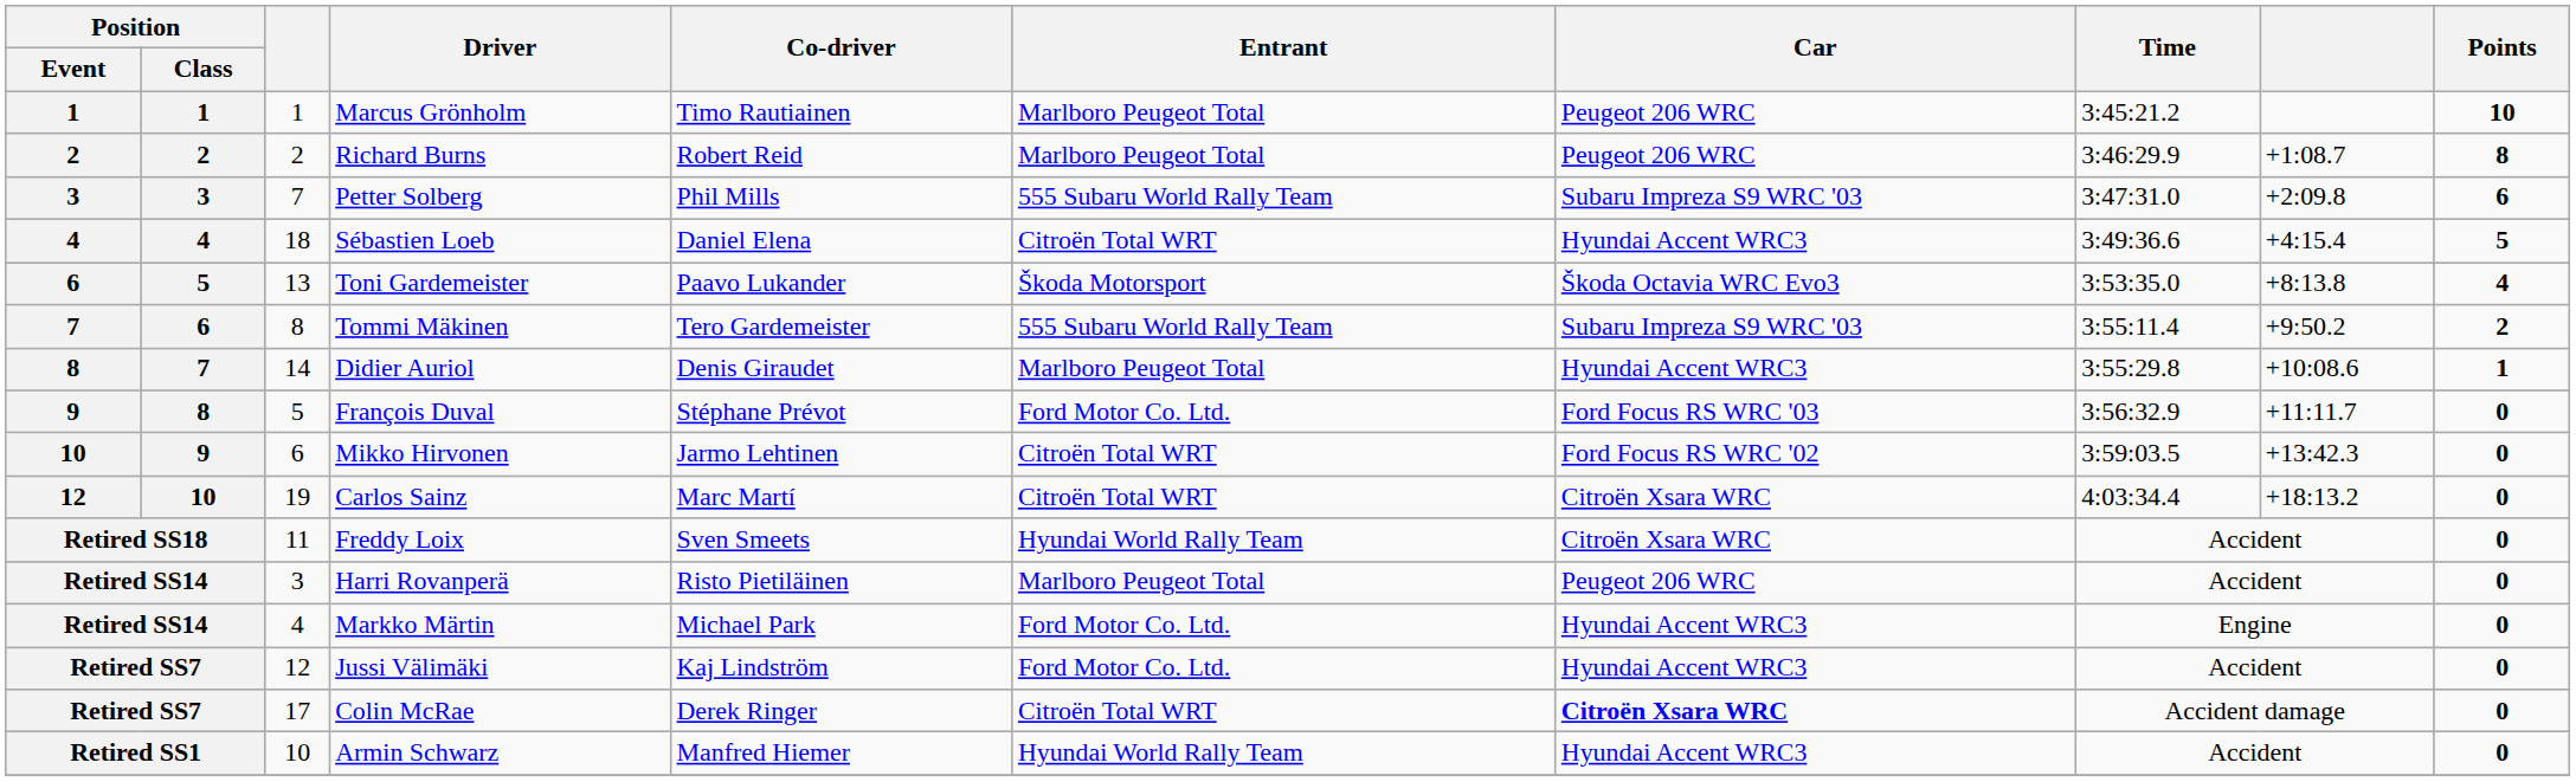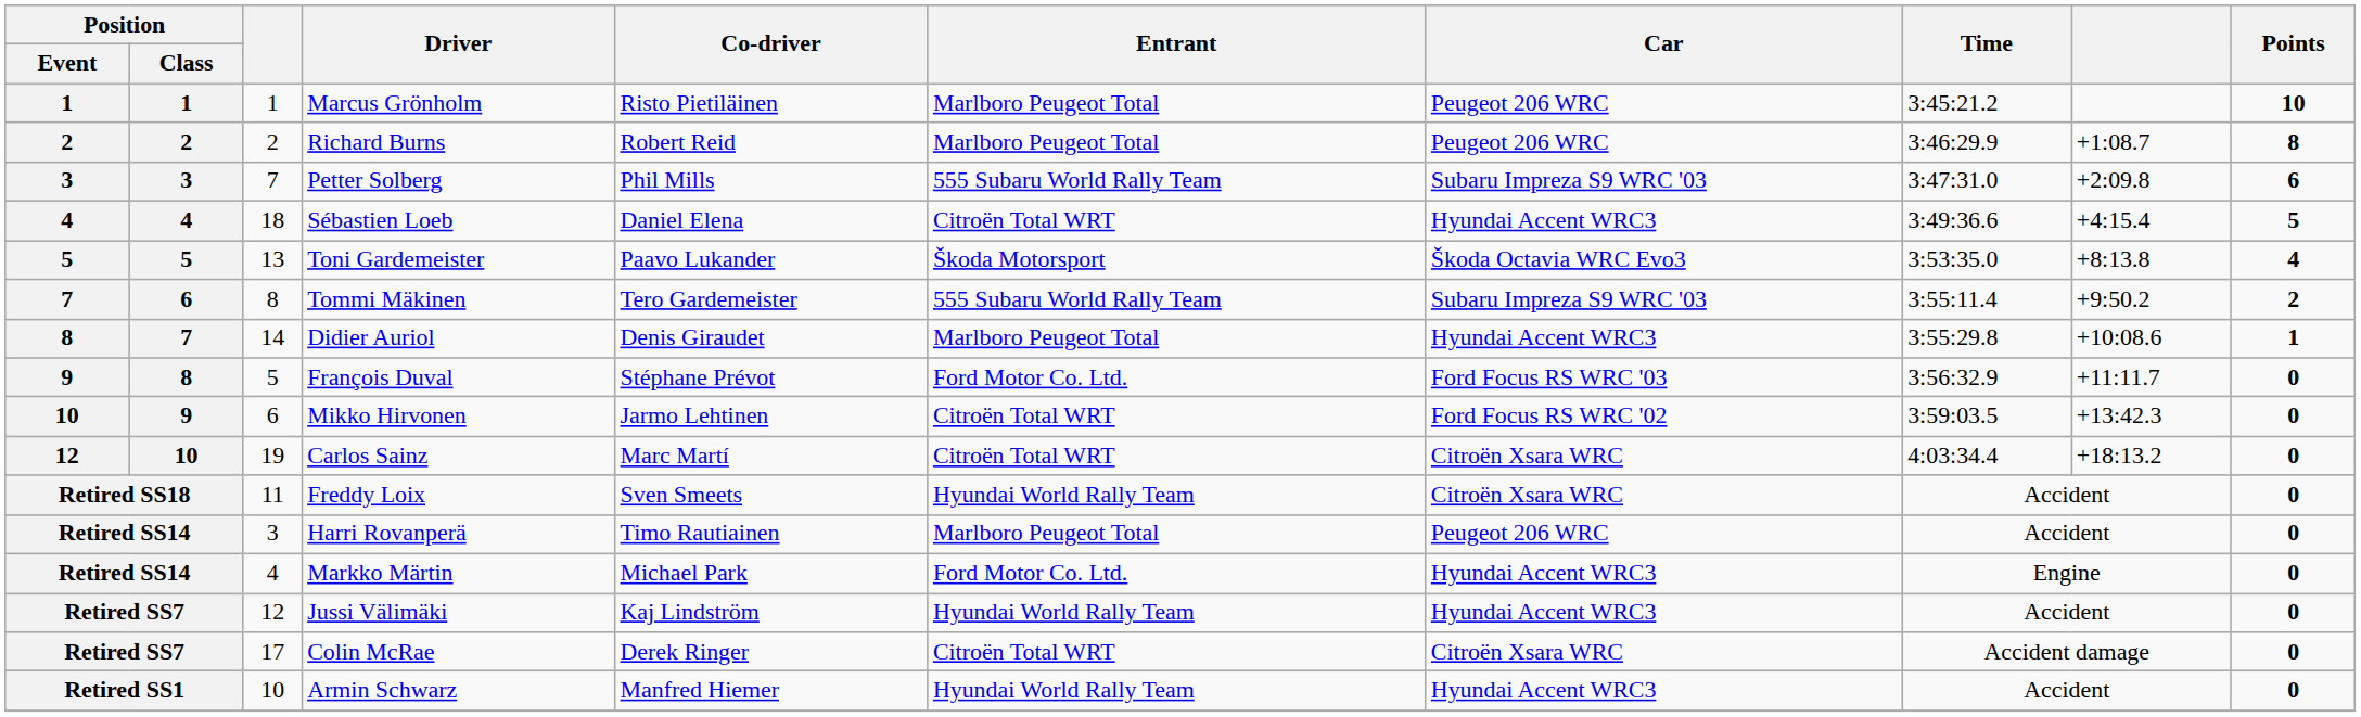Marcus Grönholm | Co-driver: Timo Rautiainen -> Risto Pietiläinen
Toni Gardemeister | Position / Event: 6 -> 5
Harri Rovanperä | Co-driver: Risto Pietiläinen -> Timo Rautiainen
Jussi Välimäki | Entrant: Ford Motor Co. Ltd. -> Hyundai World Rally Team
Colin McRae | Car: bold -> normal
